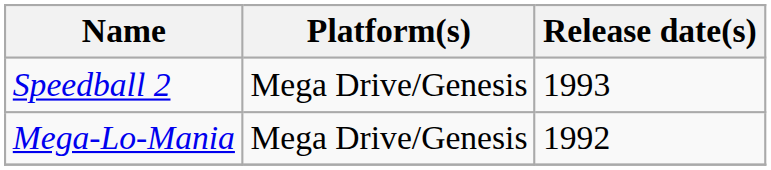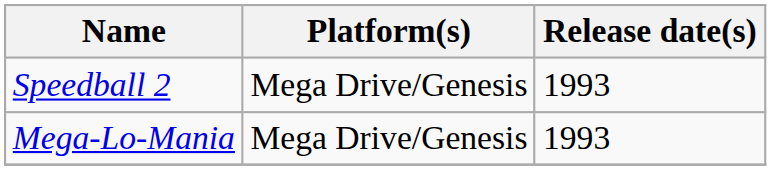Mega-Lo-Mania | Release date(s): 1992 -> 1993
